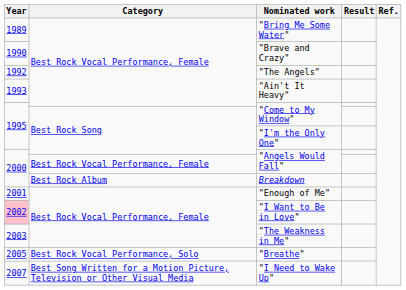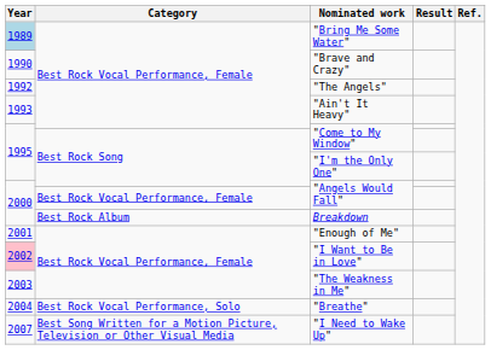"Bring Me Some Water" | Year: no background -> lightblue background
"Breathe" | Year: 2005 -> 2004
